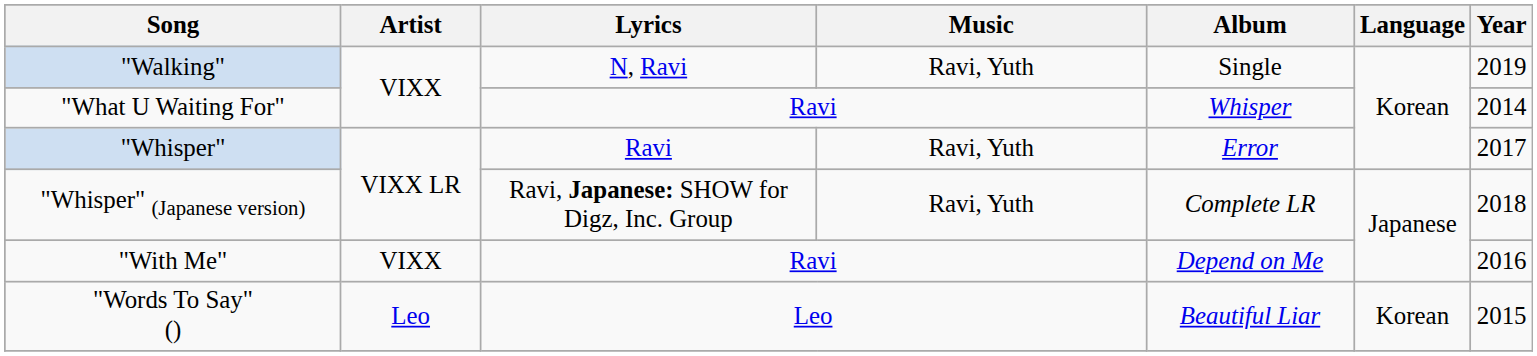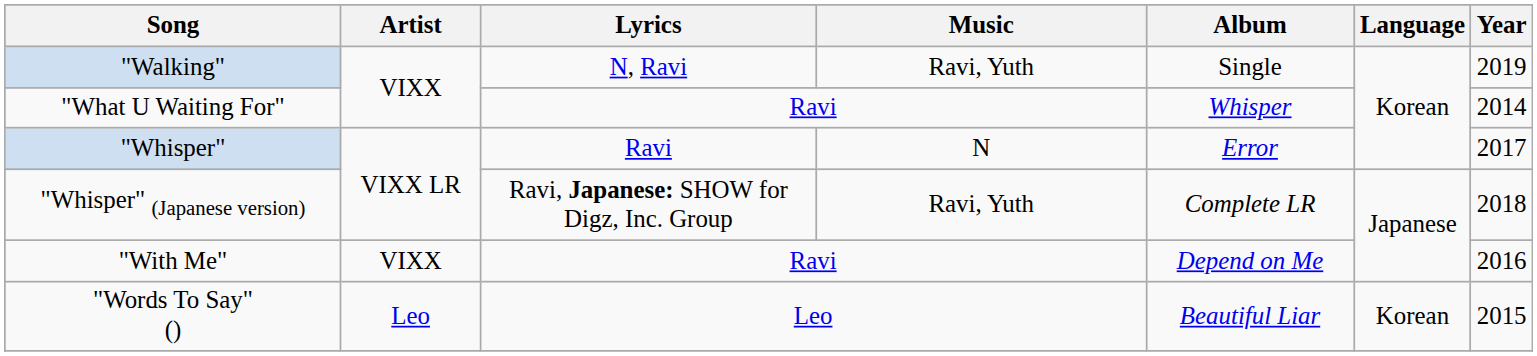"Whisper" | Music: Ravi, Yuth -> N
